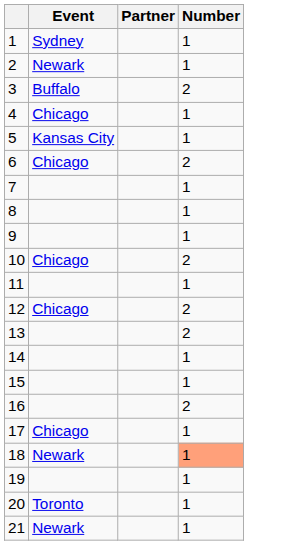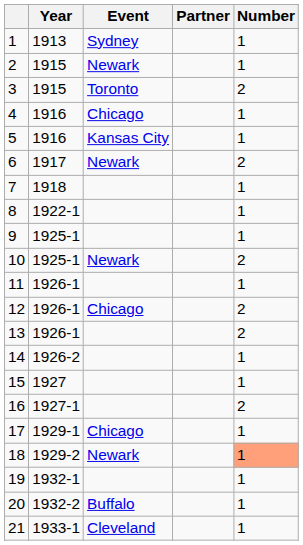+ column: Year | 1913 | 1915 | 1915 | 1916 | 1916 | 1917 | 1918 | 1922-1 | 1925-1 | 1925-1 | 1926-1 | 1926-1 | 1926-1 | 1926-2 | 1927 | 1927-1 | 1929-1 | 1929-2 | 1932-1 | 1932-2 | 1933-1
3 | Event: Buffalo -> Toronto
6 | Event: Chicago -> Newark
10 | Event: Chicago -> Newark
20 | Event: Toronto -> Buffalo
21 | Event: Newark -> Cleveland
